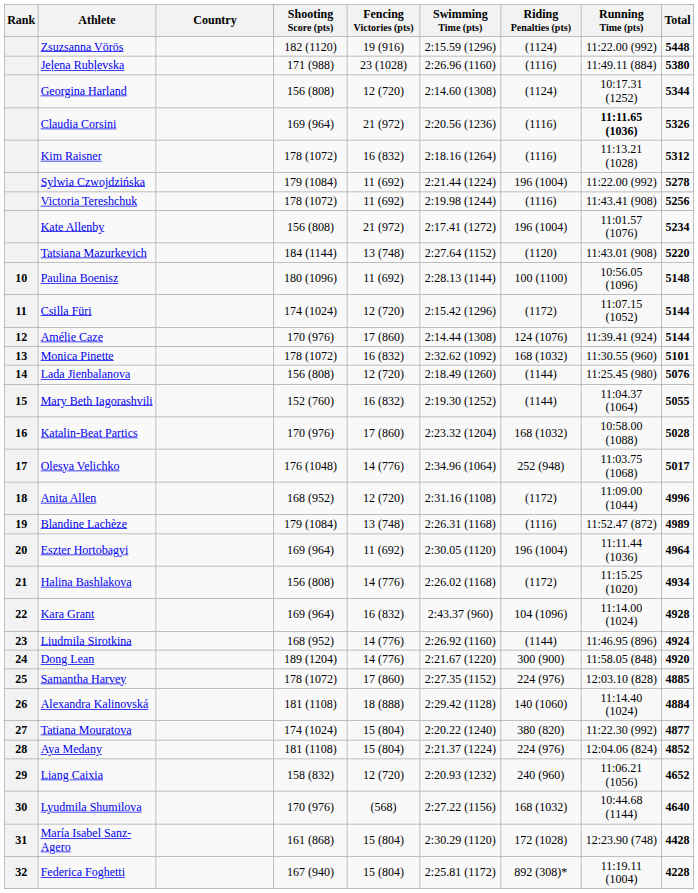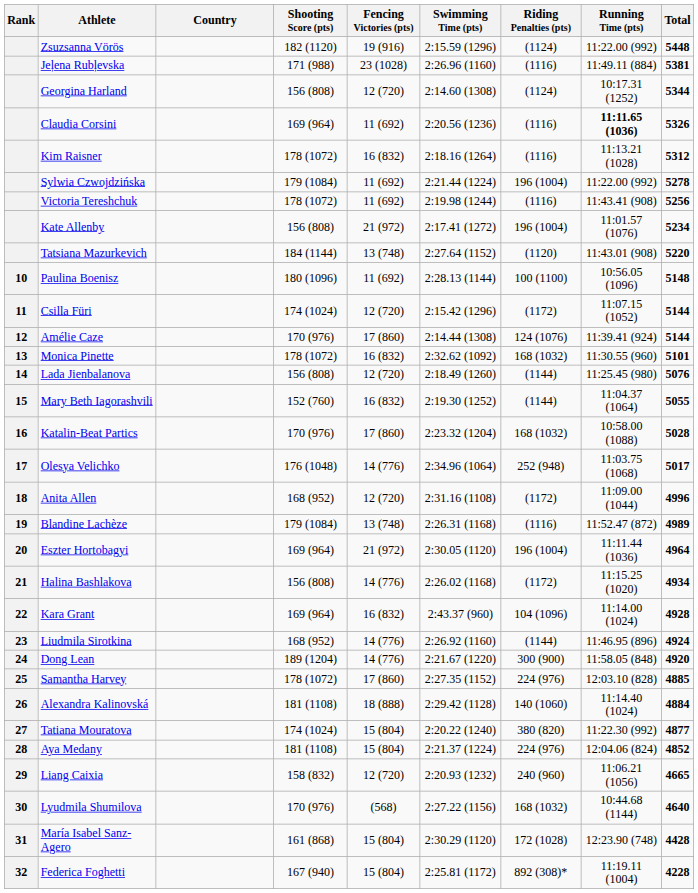Jeļena Rubļevska | Total: 5380 -> 5381
Claudia Corsini | Fencing Victories (pts): 21 (972) -> 11 (692)
Eszter Hortobagyi | Fencing Victories (pts): 11 (692) -> 21 (972)
Liang Caixia | Total: 4652 -> 4665
